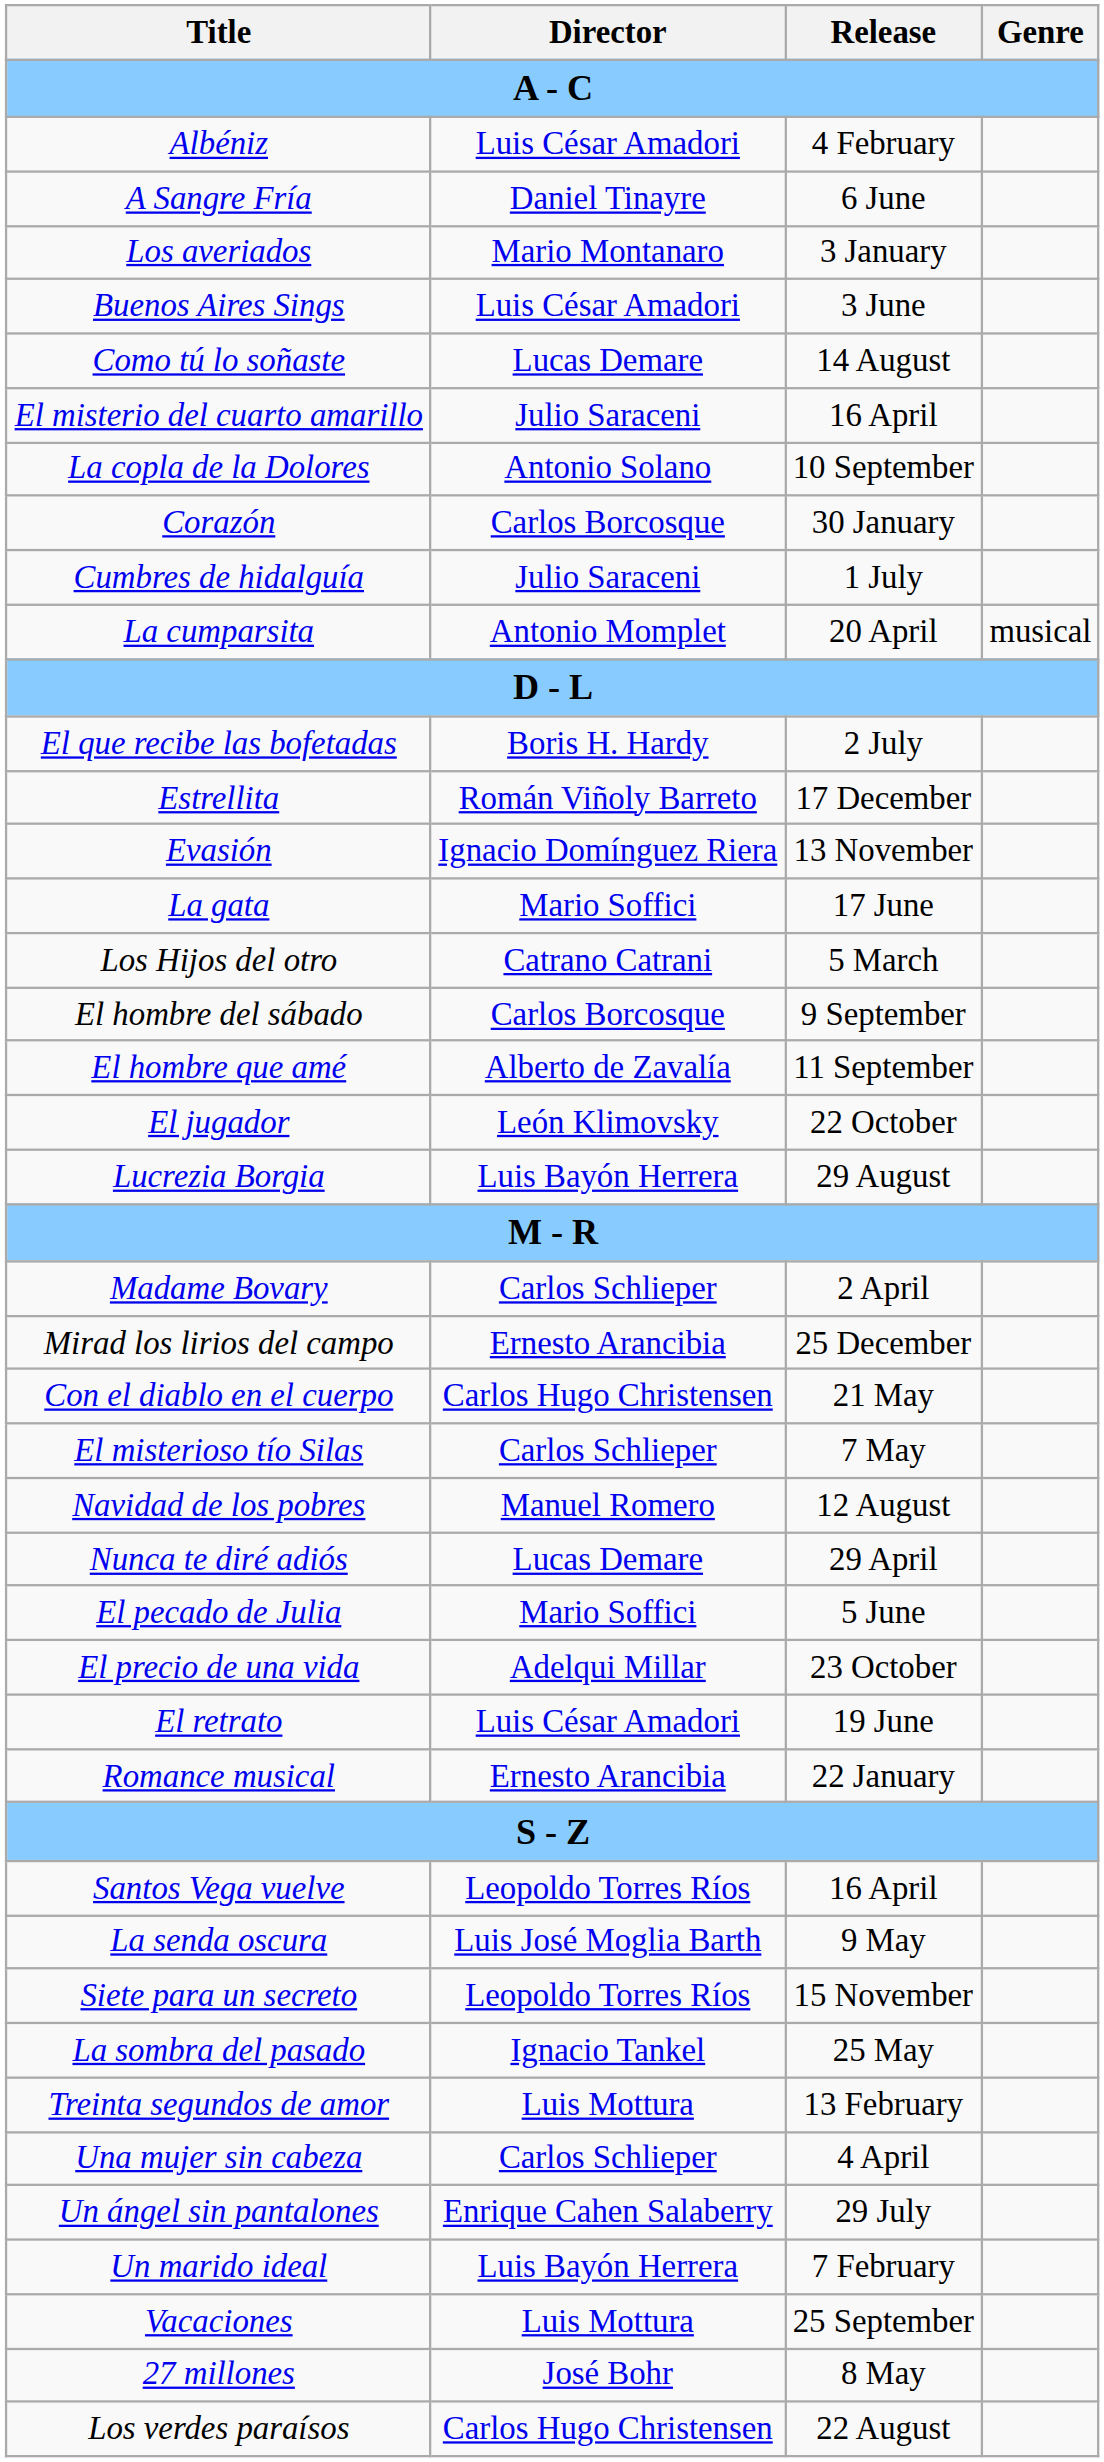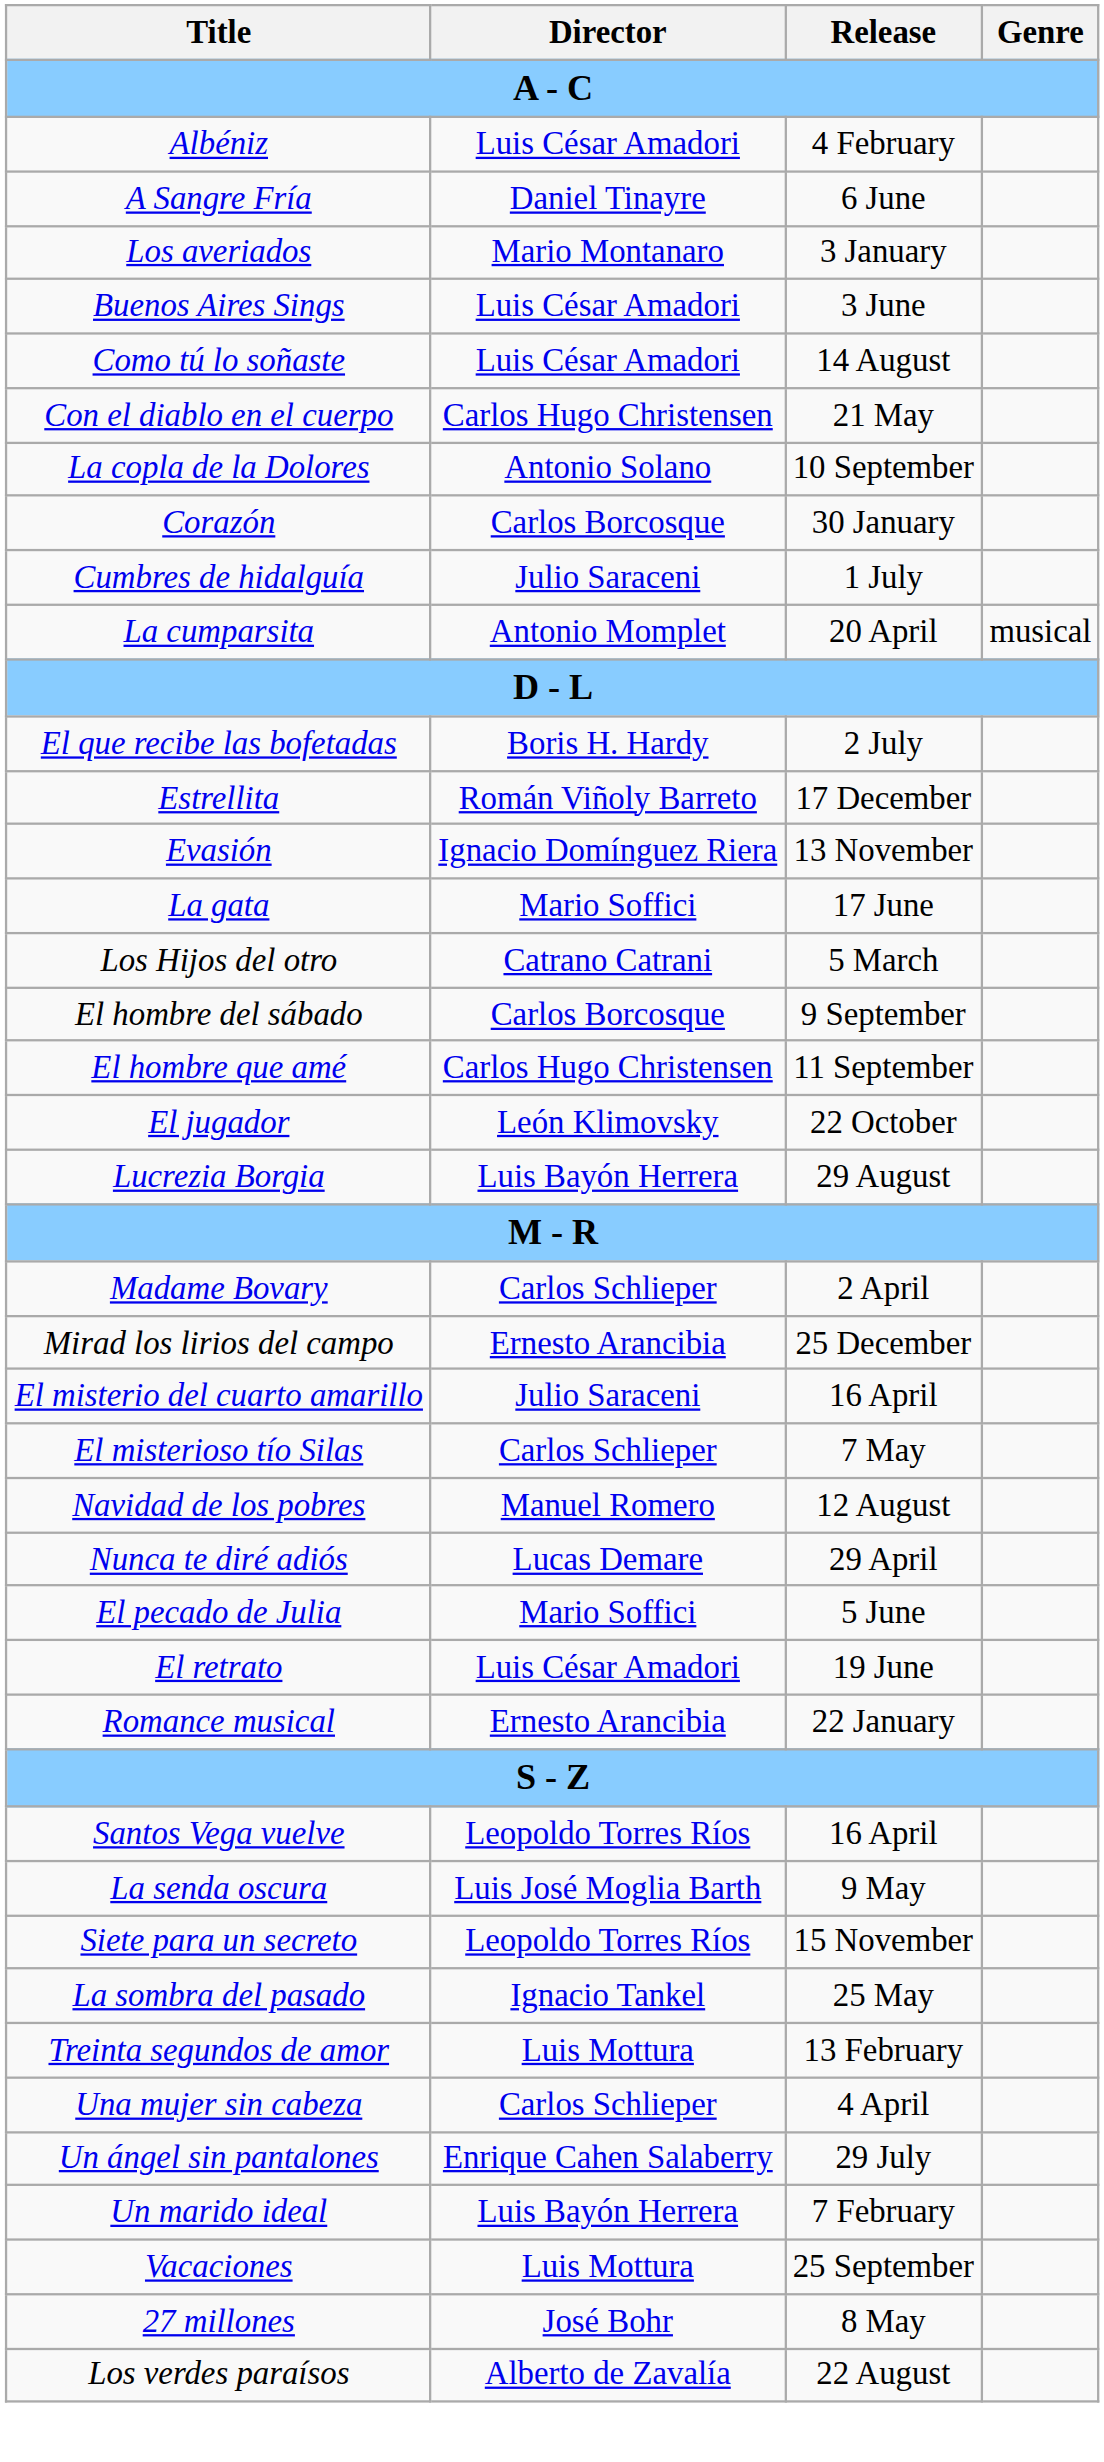Como tú lo soñaste | Director: Lucas Demare -> Luis César Amadori
rows swapped: Con el diablo en el cuerpo <-> El misterio del cuarto amarillo
El hombre que amé | Director: Alberto de Zavalía -> Carlos Hugo Christensen
- row: El precio de una vida | Adelqui Millar | 23 October
Los verdes paraísos | Director: Carlos Hugo Christensen -> Alberto de Zavalía
